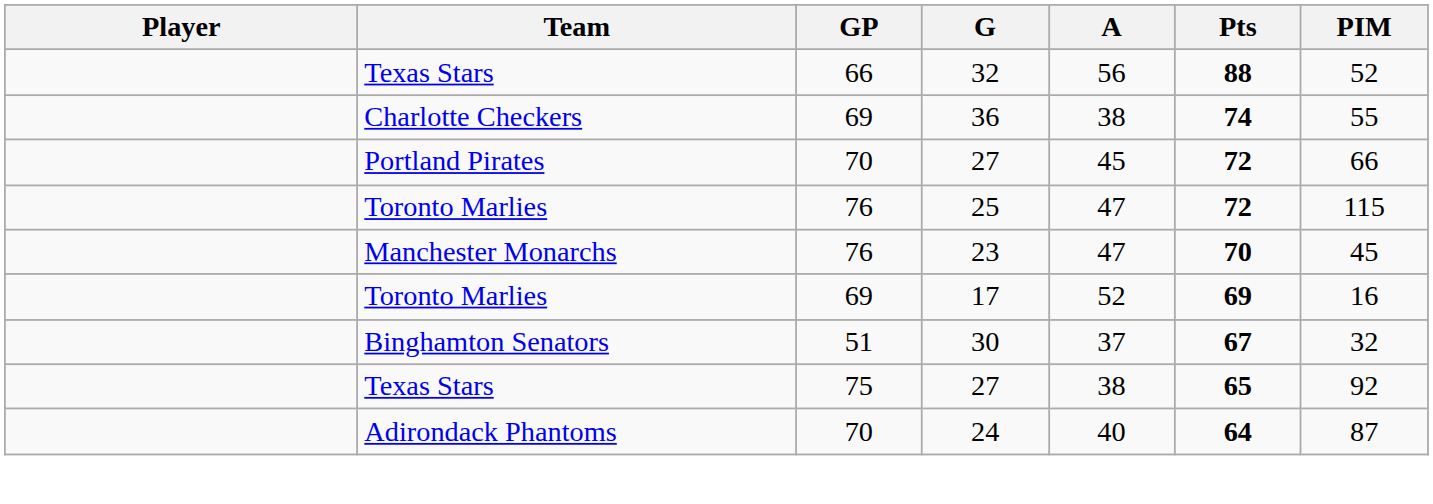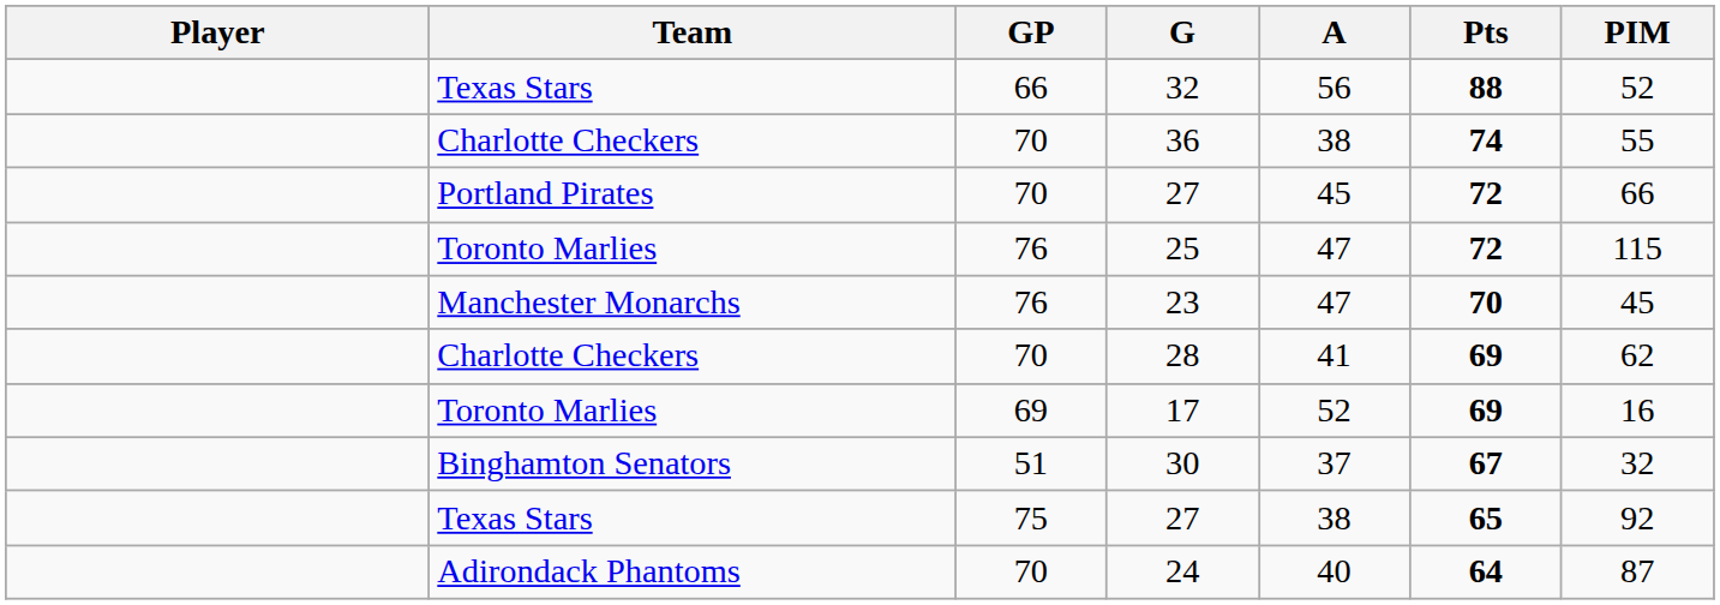36 | GP: 69 -> 70
+ row: Charlotte Checkers | 70 | 28 | 41 | 69 | 62
